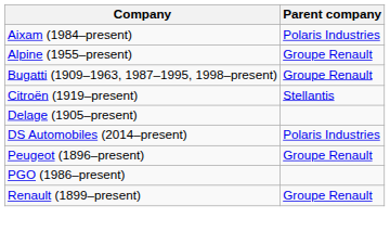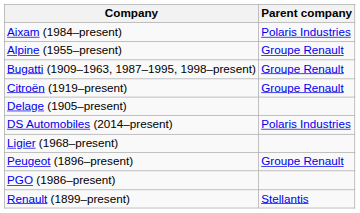Citroën (1919–present) | Parent company: Stellantis -> Groupe Renault
+ row: Ligier (1968–present)
Renault (1899–present) | Parent company: Groupe Renault -> Stellantis
